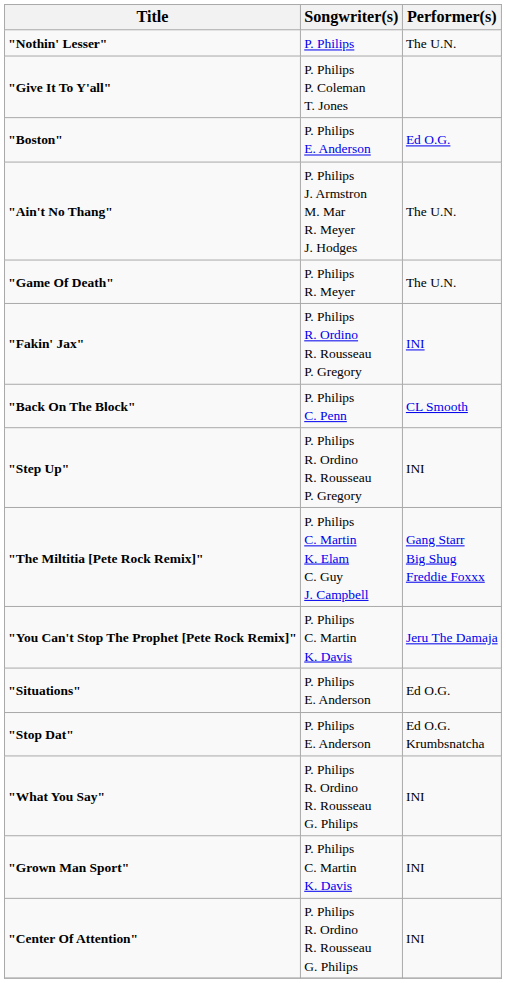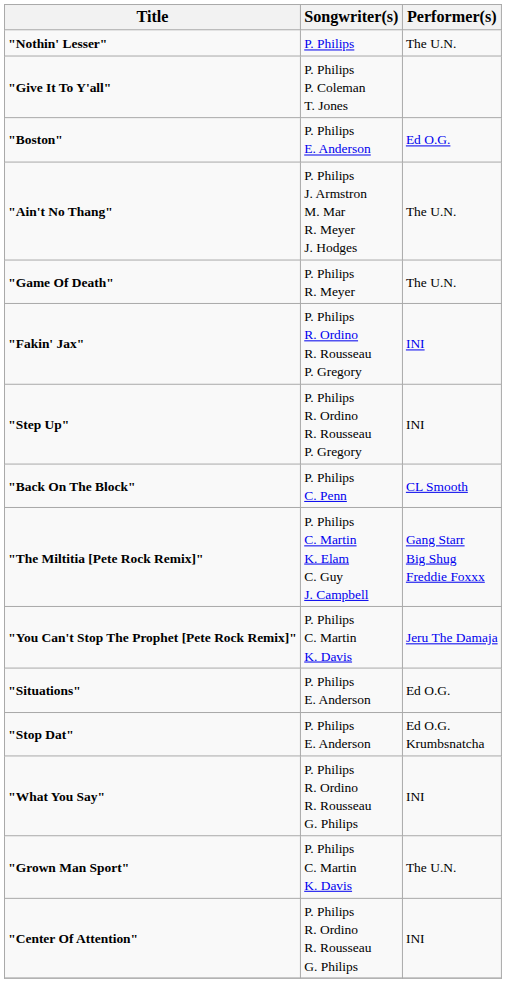rows swapped: "Step Up" <-> "Back On The Block"
"Grown Man Sport" | Performer(s): INI -> The U.N.
